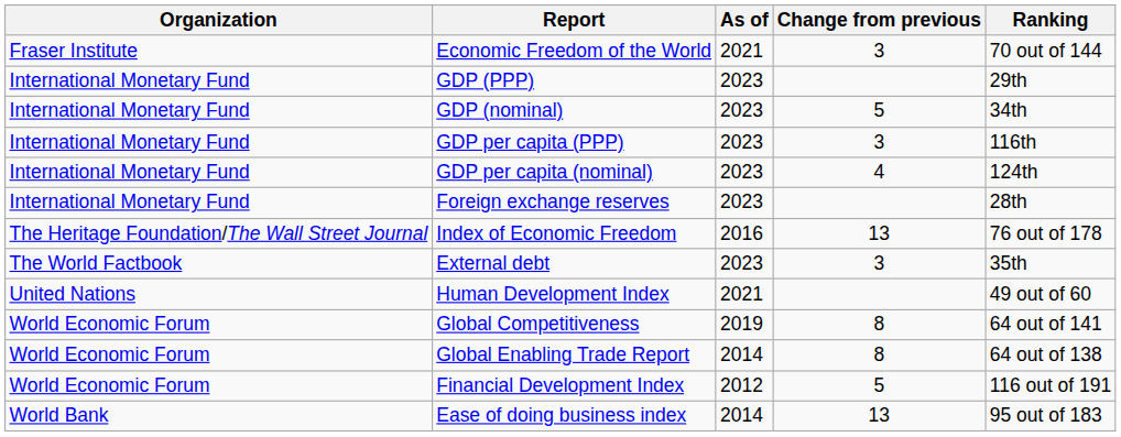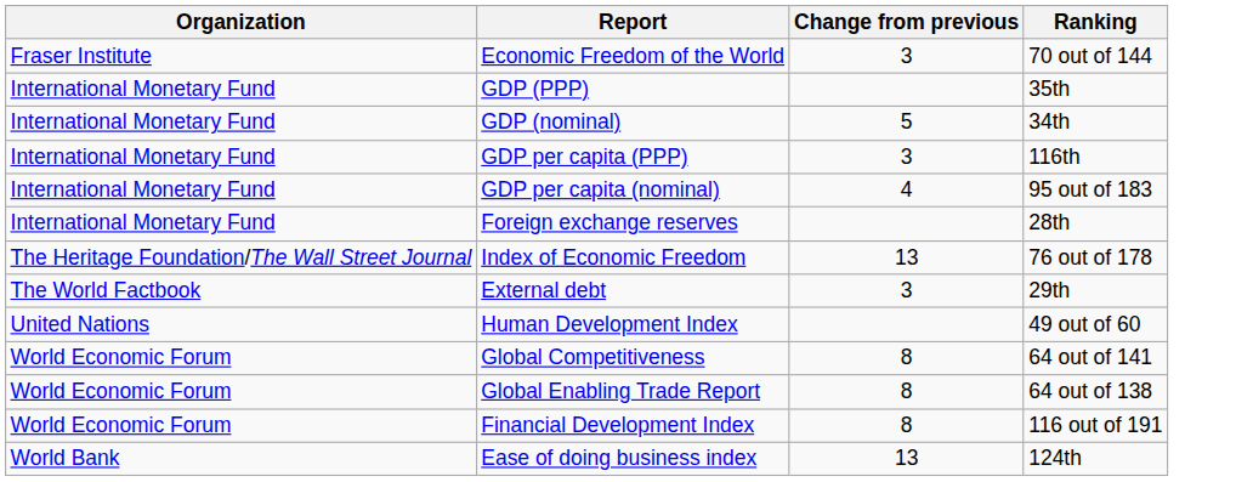- column: As of | 2021 | 2023 | 2023 | 2023 | 2023 | 2023 | 2016 | 2023 | 2021 | 2019 | 2014 | 2012 | 2014
GDP (PPP) | Ranking: 29th -> 35th
GDP per capita (nominal) | Ranking: 124th -> 95 out of 183
External debt | Ranking: 35th -> 29th
Financial Development Index | Change from previous: 5 -> 8
Ease of doing business index | Ranking: 95 out of 183 -> 124th
